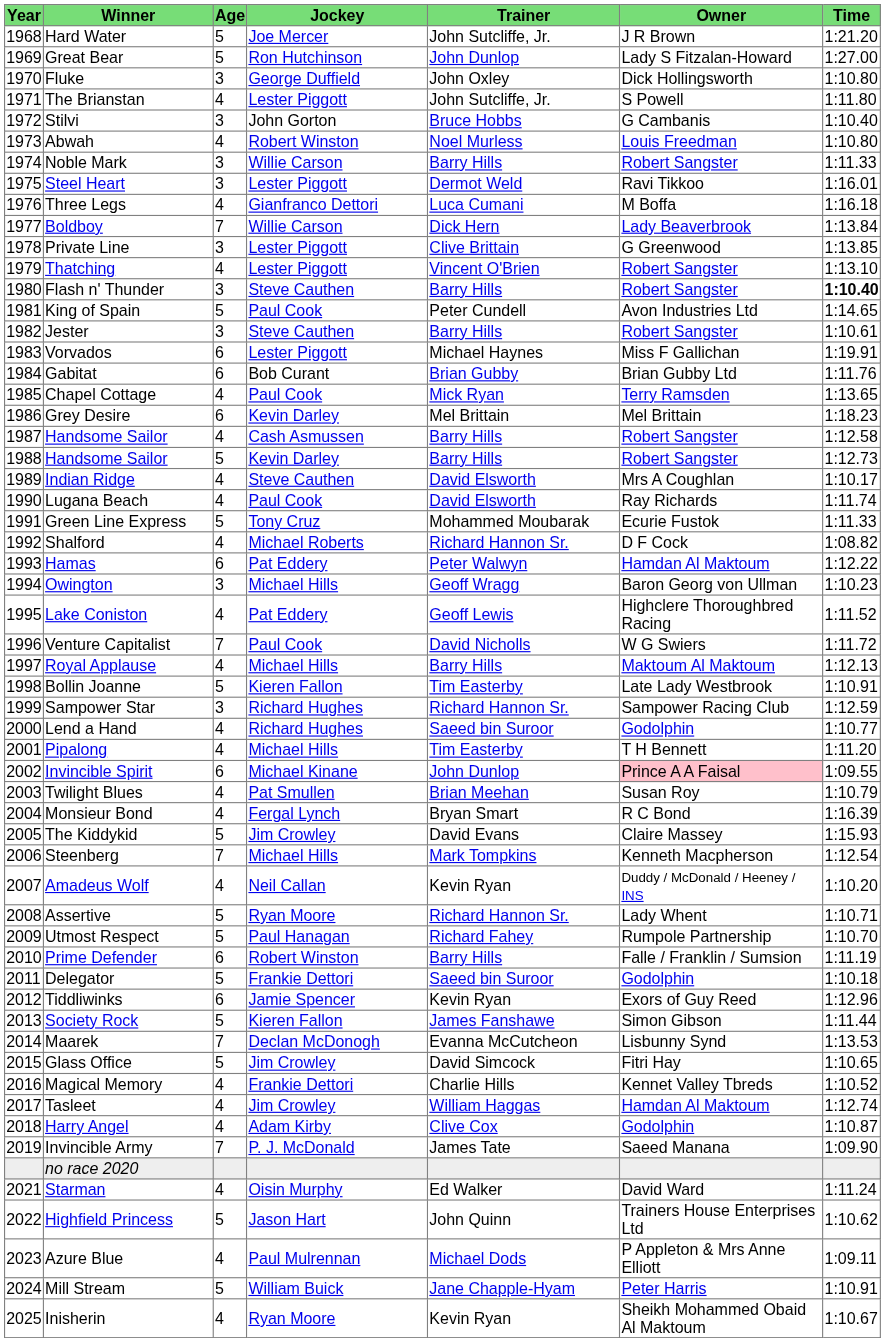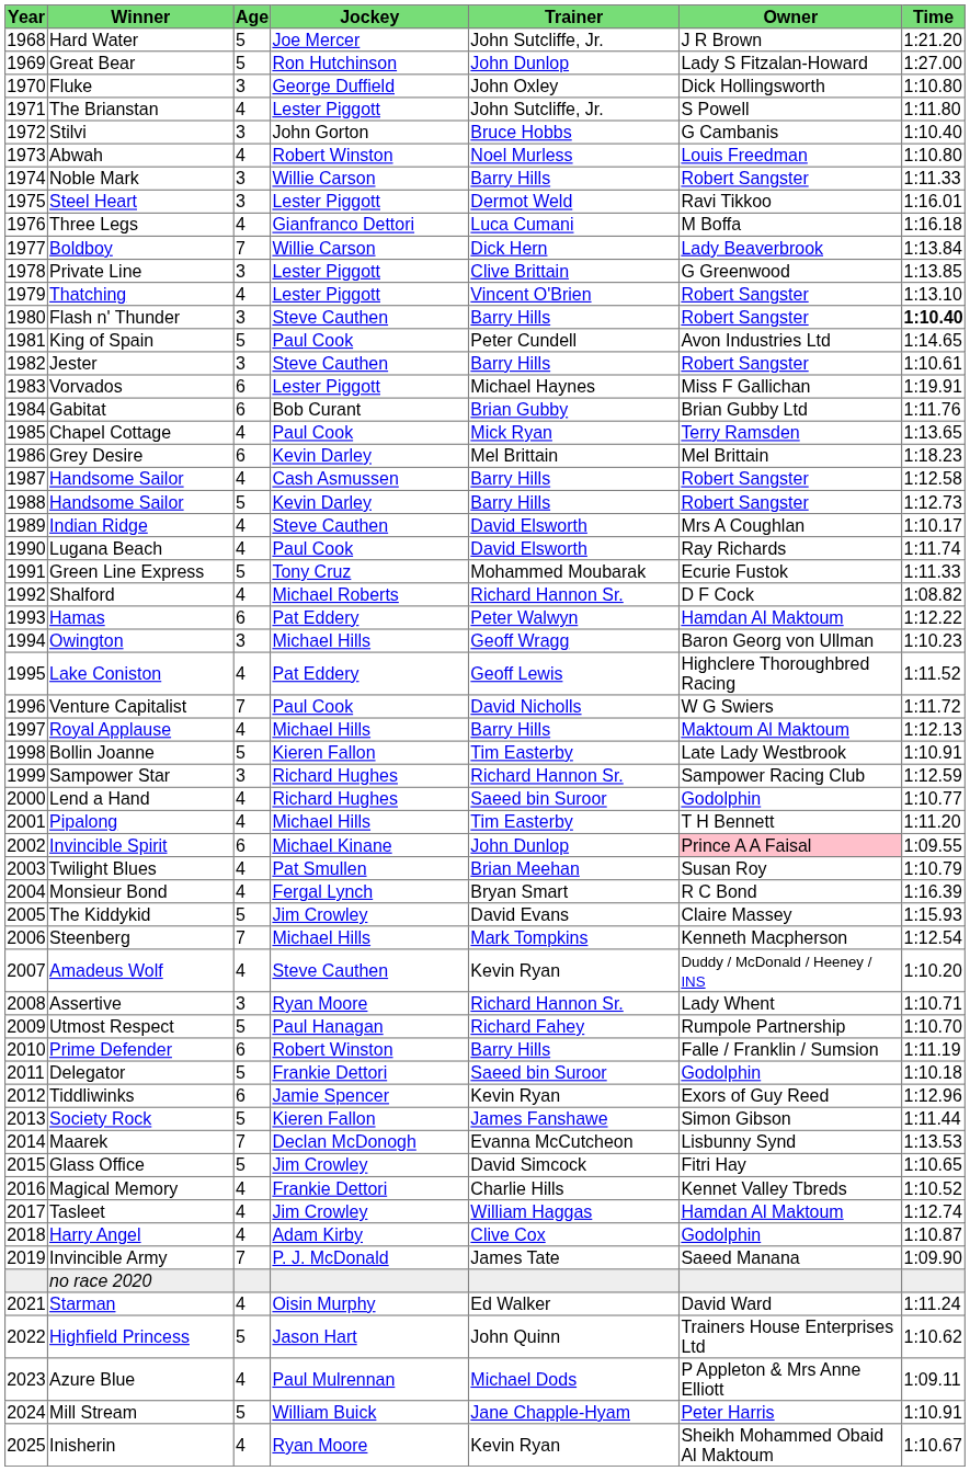Amadeus Wolf | Jockey: Neil Callan -> Steve Cauthen
Assertive | Age: 5 -> 3
